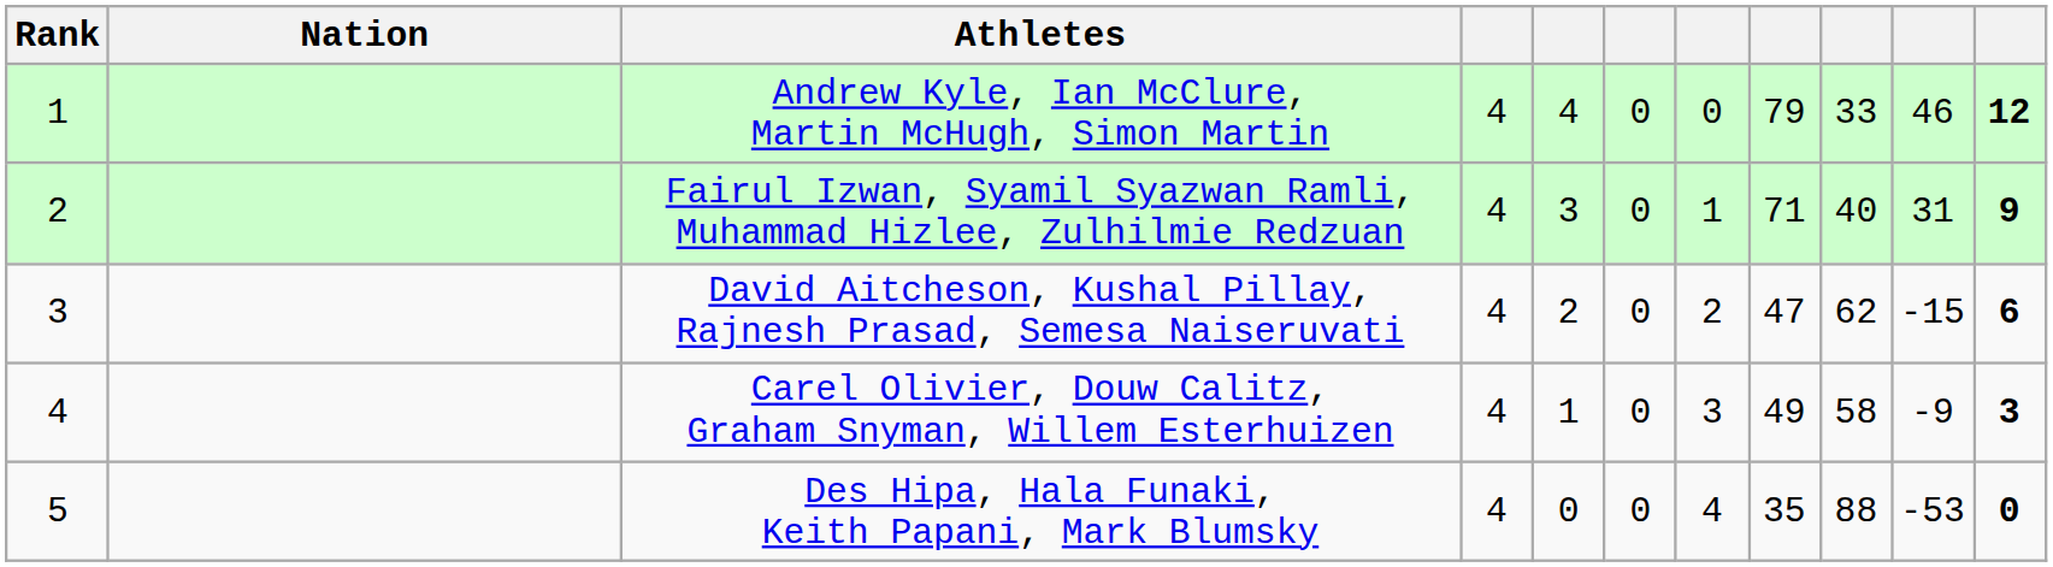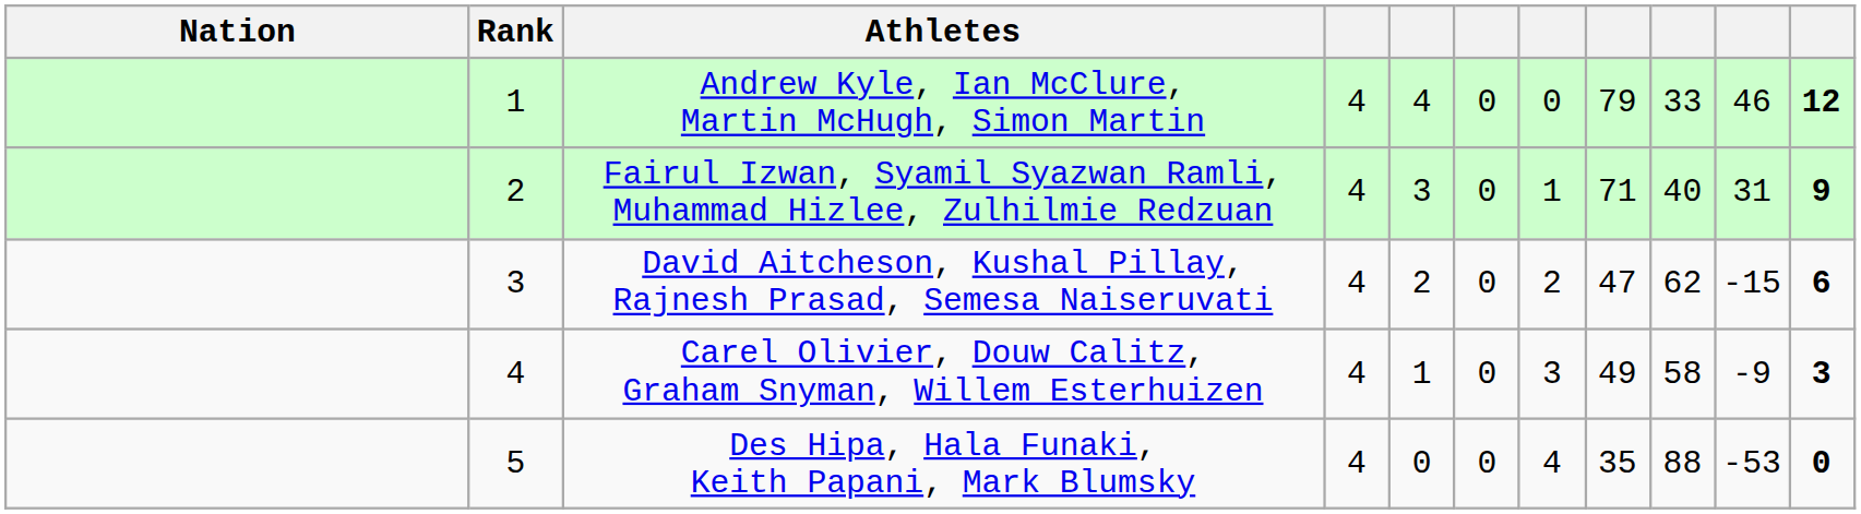columns swapped: Rank <-> Nation
